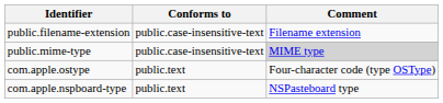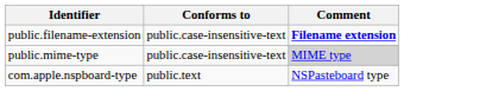public.filename-extension | Comment: normal -> bold
- row: com.apple.ostype | public.text | Four-character code (type OSType)
